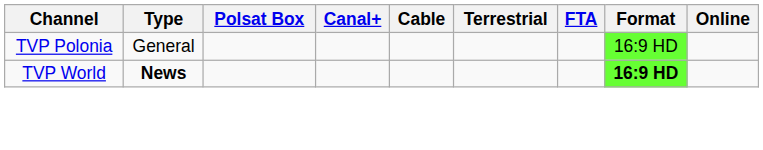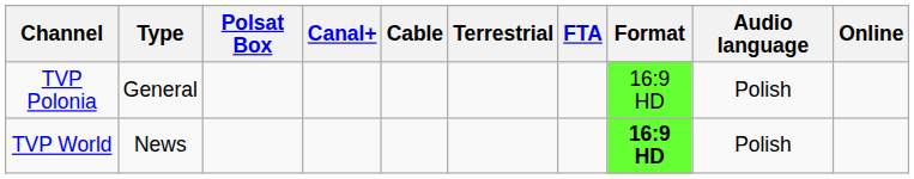+ column: Audio language | Polish | Polish
TVP World | Type: bold -> normal
